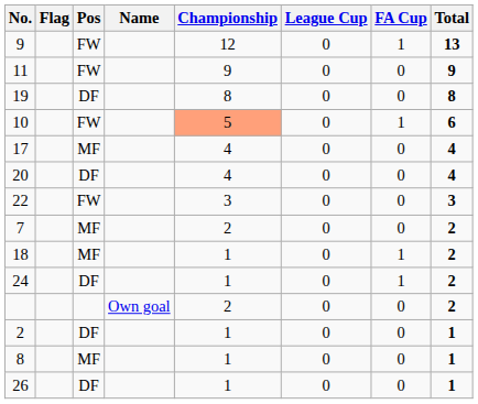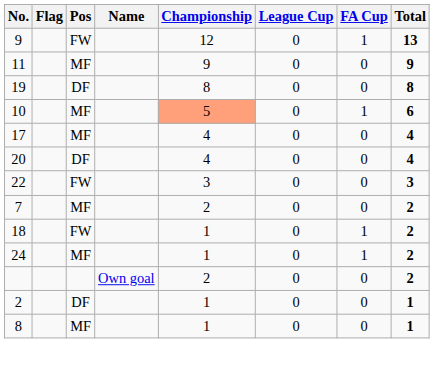11 | Pos: FW -> MF
10 | Pos: FW -> MF
18 | Pos: MF -> FW
24 | Pos: DF -> MF
- row: 26 | DF | 1 | 0 | 0 | 1
